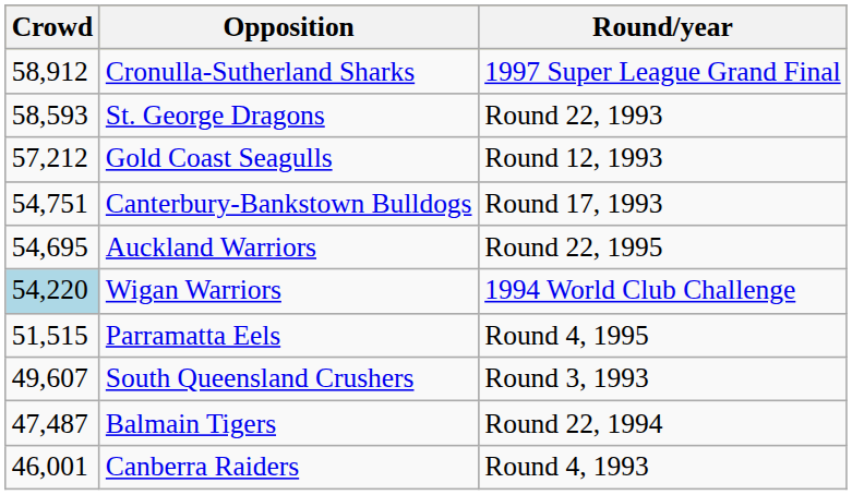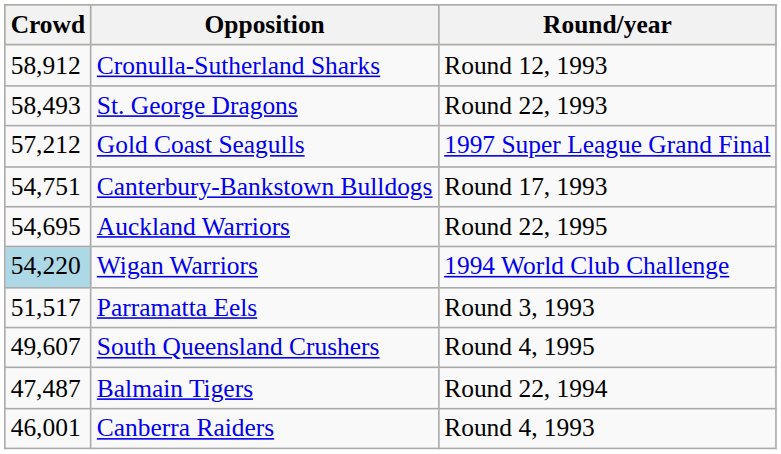Cronulla-Sutherland Sharks | Round/year: 1997 Super League Grand Final -> Round 12, 1993
St. George Dragons | Crowd: 58,593 -> 58,493
Gold Coast Seagulls | Round/year: Round 12, 1993 -> 1997 Super League Grand Final
Parramatta Eels | Crowd: 51,515 -> 51,517
Parramatta Eels | Round/year: Round 4, 1995 -> Round 3, 1993
South Queensland Crushers | Round/year: Round 3, 1993 -> Round 4, 1995
